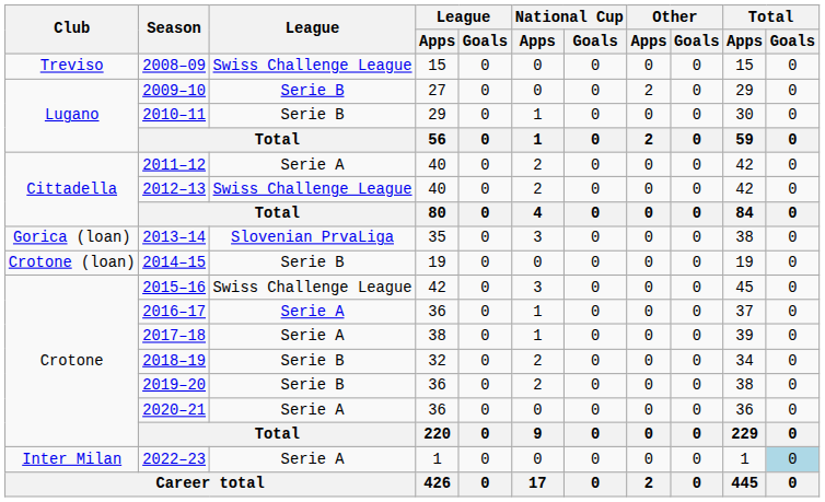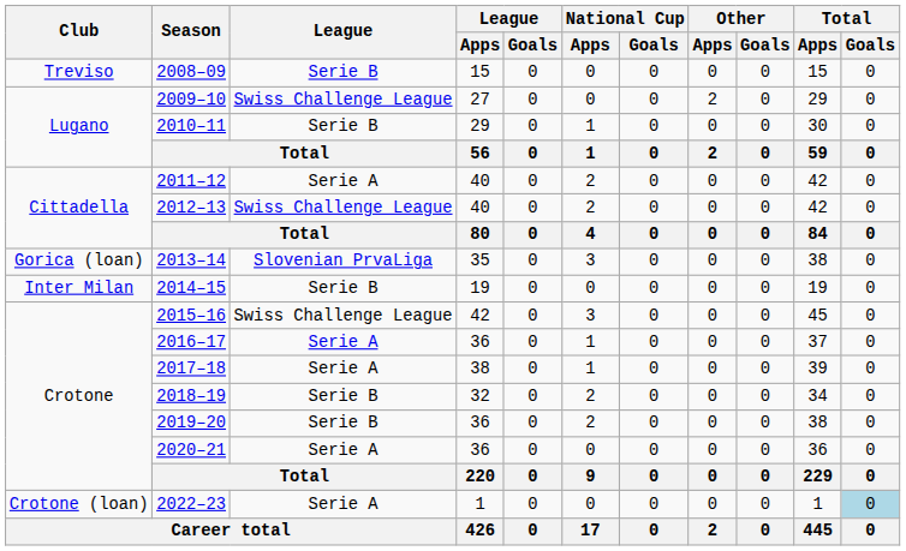2008–09 | League: Swiss Challenge League -> Serie B
2009–10 | League: Serie B -> Swiss Challenge League
2014–15 | Club: Crotone (loan) -> Inter Milan
2022–23 | Club: Inter Milan -> Crotone (loan)
